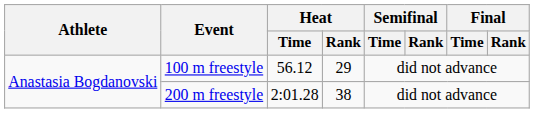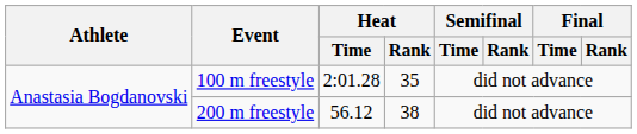100 m freestyle | Heat / Time: 56.12 -> 2:01.28
100 m freestyle | Heat / Rank: 29 -> 35
200 m freestyle | Heat / Time: 2:01.28 -> 56.12
